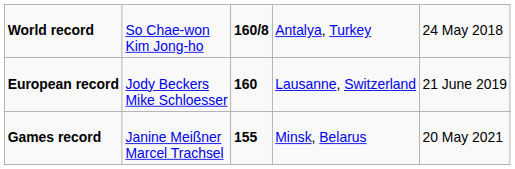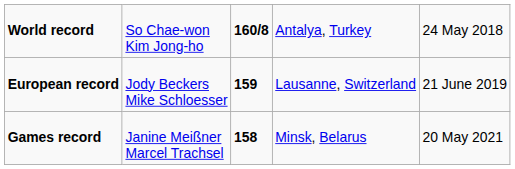European record | column 3: 160 -> 159
Games record | column 3: 155 -> 158
